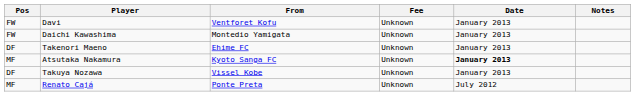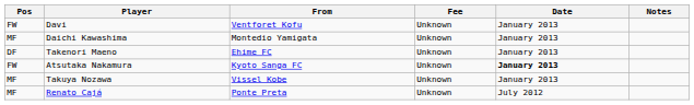Daichi Kawashima | Pos: FW -> MF
Atsutaka Nakamura | Pos: MF -> FW
Takuya Nozawa | Pos: DF -> MF
